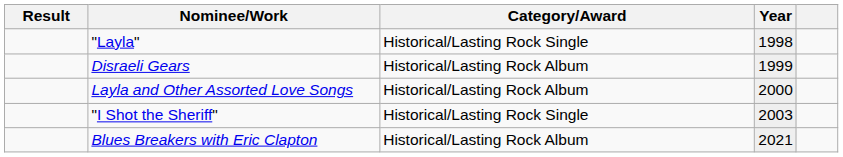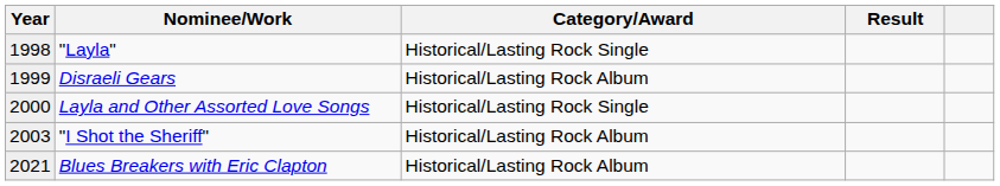columns swapped: Year <-> Result
Layla and Other Assorted Love Songs | Category/Award: Historical/Lasting Rock Album -> Historical/Lasting Rock Single
"I Shot the Sheriff" | Category/Award: Historical/Lasting Rock Single -> Historical/Lasting Rock Album
